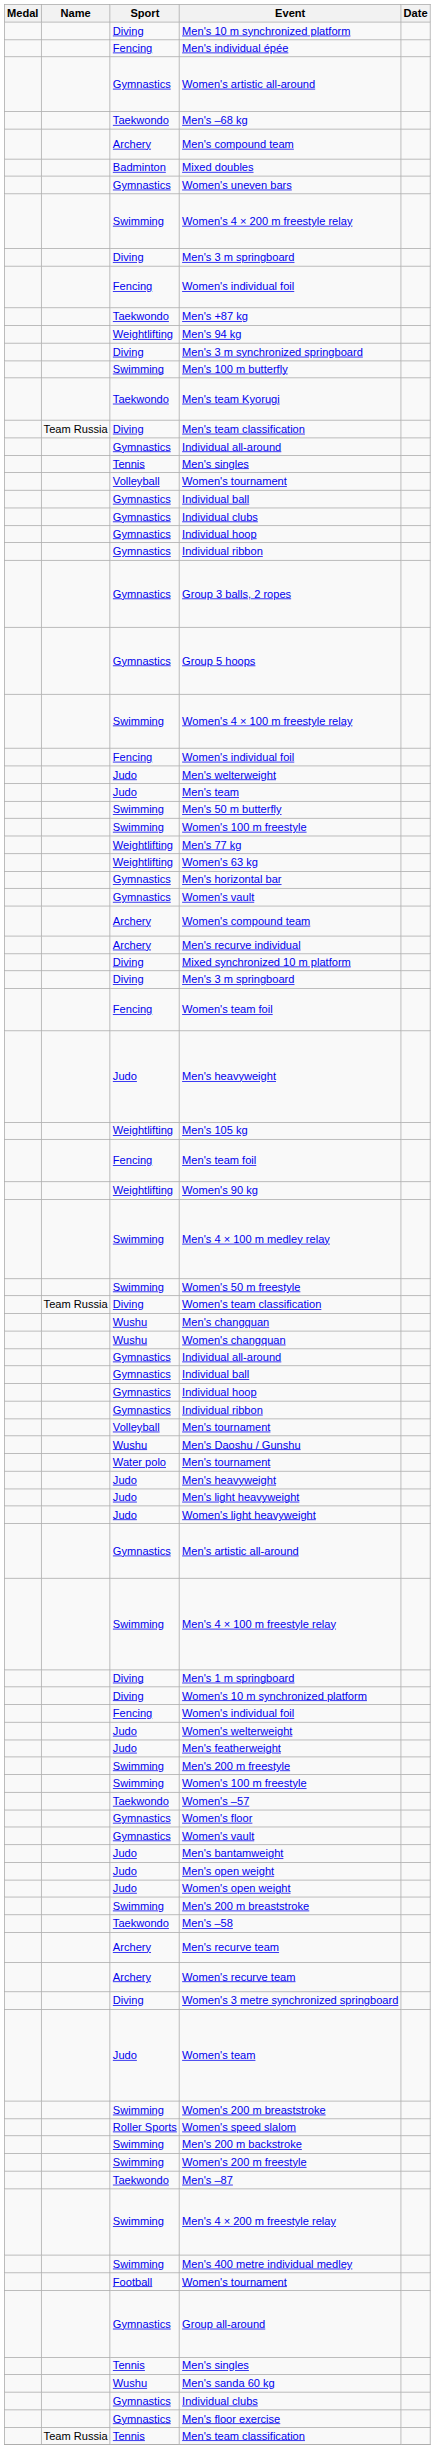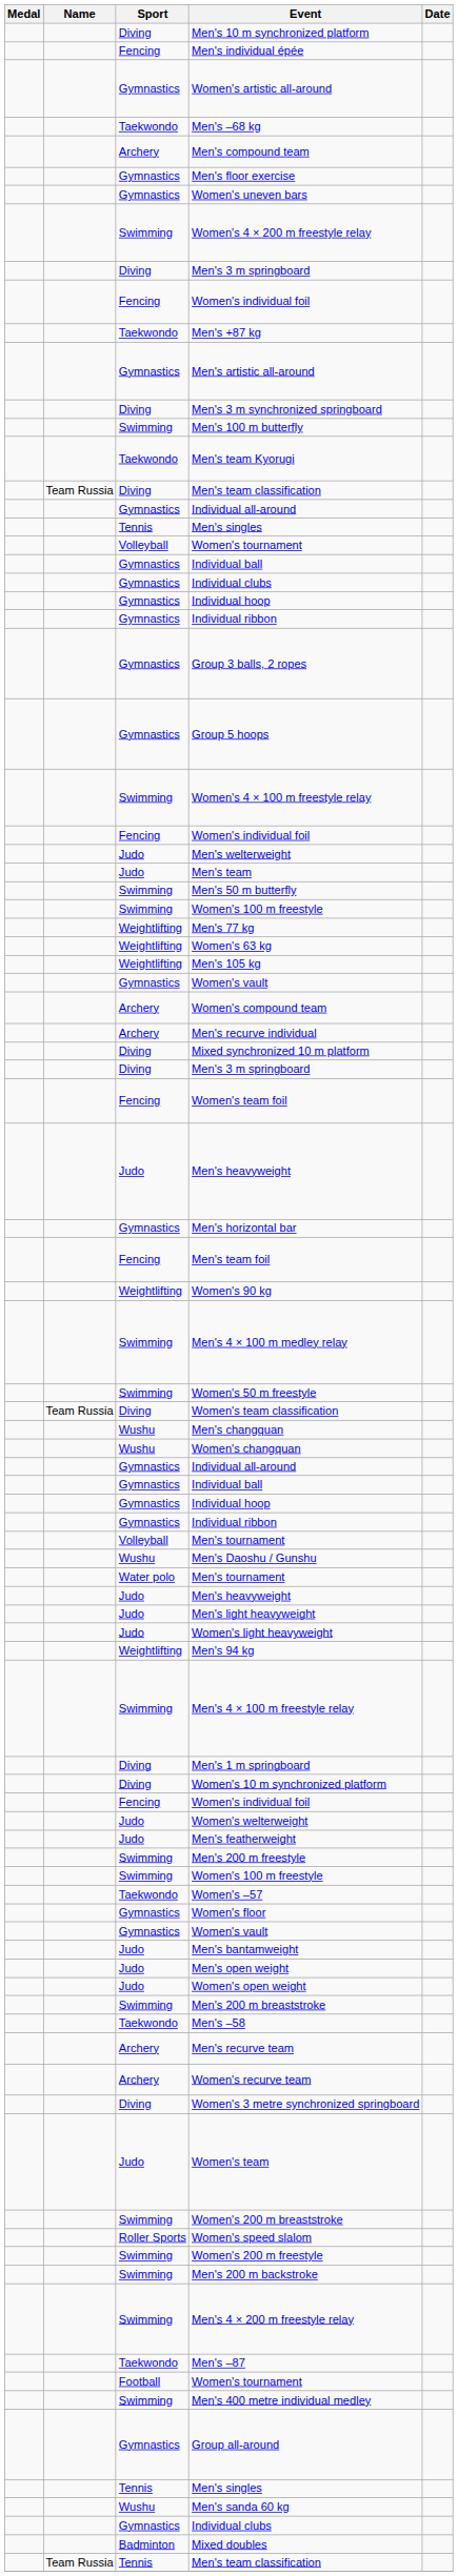rows swapped: Men's floor exercise <-> Mixed doubles
rows swapped: Men's 94 kg <-> Men's artistic all-around
rows swapped: Men's horizontal bar <-> Men's 105 kg
rows swapped: Men's 200 m backstroke <-> Women's 200 m freestyle
rows swapped: Men's 4 × 200 m freestyle relay <-> Men's –87
rows swapped: Men's 400 metre individual medley <-> Football / Women's tournament
